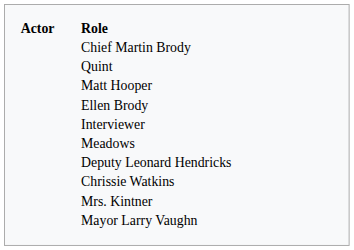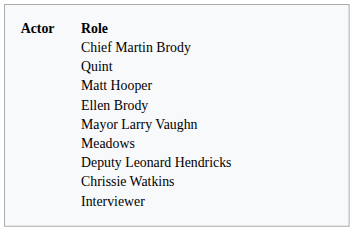rows swapped: Mayor Larry Vaughn <-> Interviewer
- row: Mrs. Kintner
